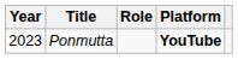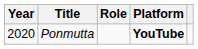Ponmutta | Year: 2023 -> 2020
